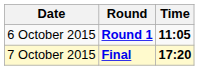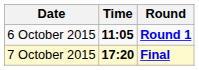columns swapped: Time <-> Round
